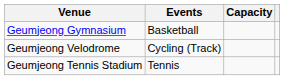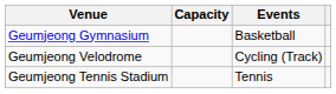columns swapped: Events <-> Capacity
